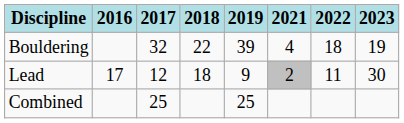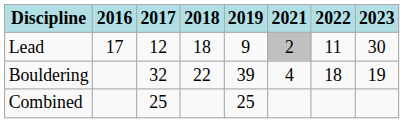rows swapped: Bouldering <-> Lead
